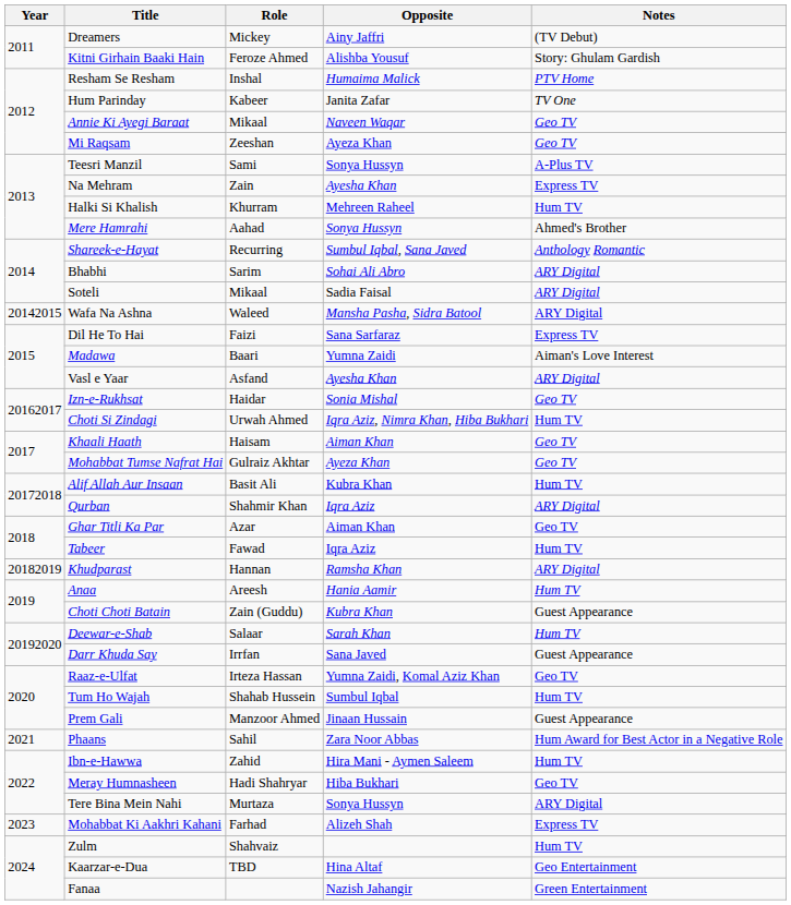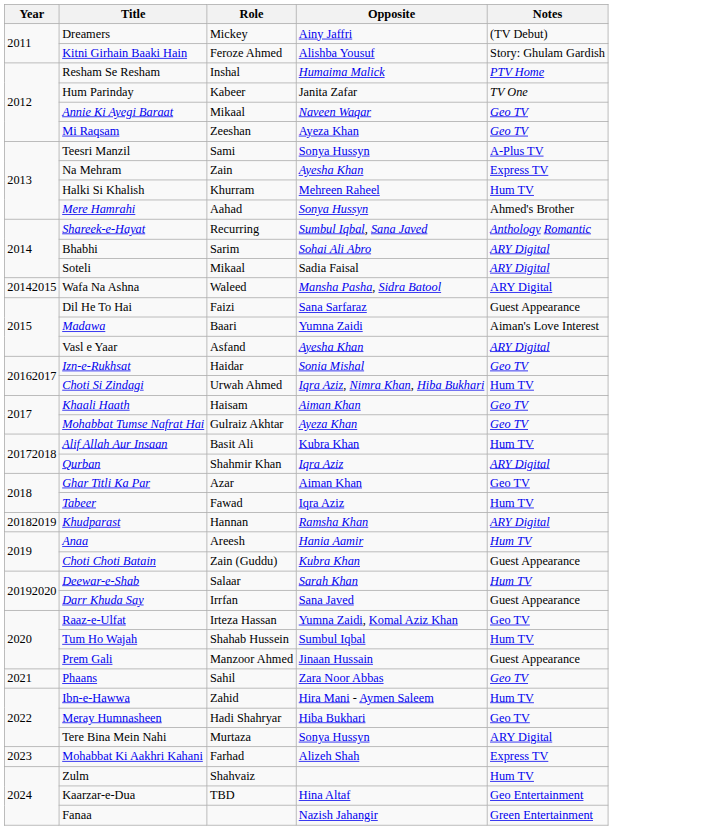Dil He To Hai | Notes: Express TV -> Guest Appearance
Phaans | Notes: Hum Award for Best Actor in a Negative Role -> Geo TV
